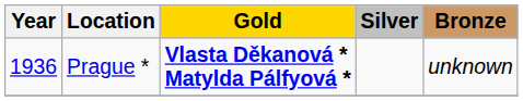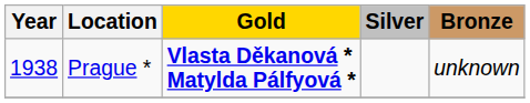Prague * | Year: 1936 -> 1938
